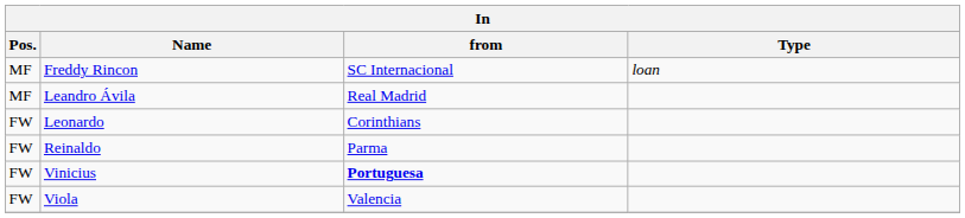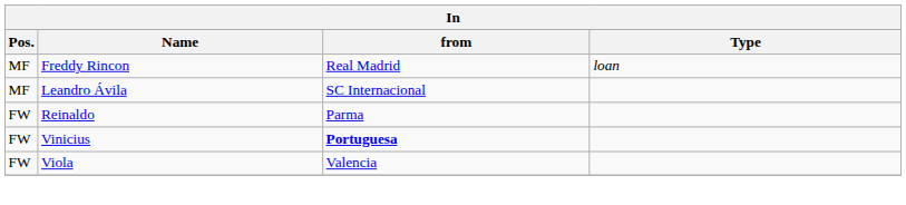Freddy Rincon | from: SC Internacional -> Real Madrid
Leandro Ávila | from: Real Madrid -> SC Internacional
- row: FW | Leonardo | Corinthians
